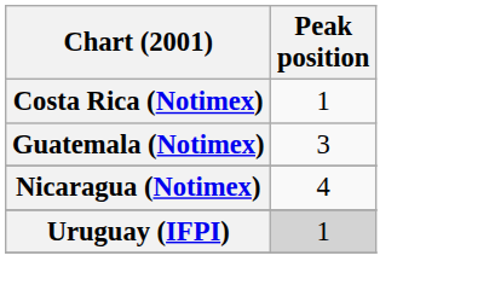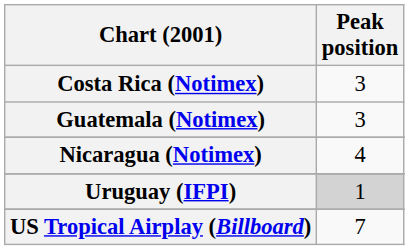Costa Rica (Notimex) | Peak position: 1 -> 3
+ row: US Tropical Airplay (Billboard) | 7
